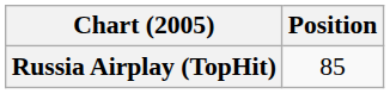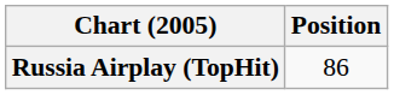Russia Airplay (TopHit) | Position: 85 -> 86
